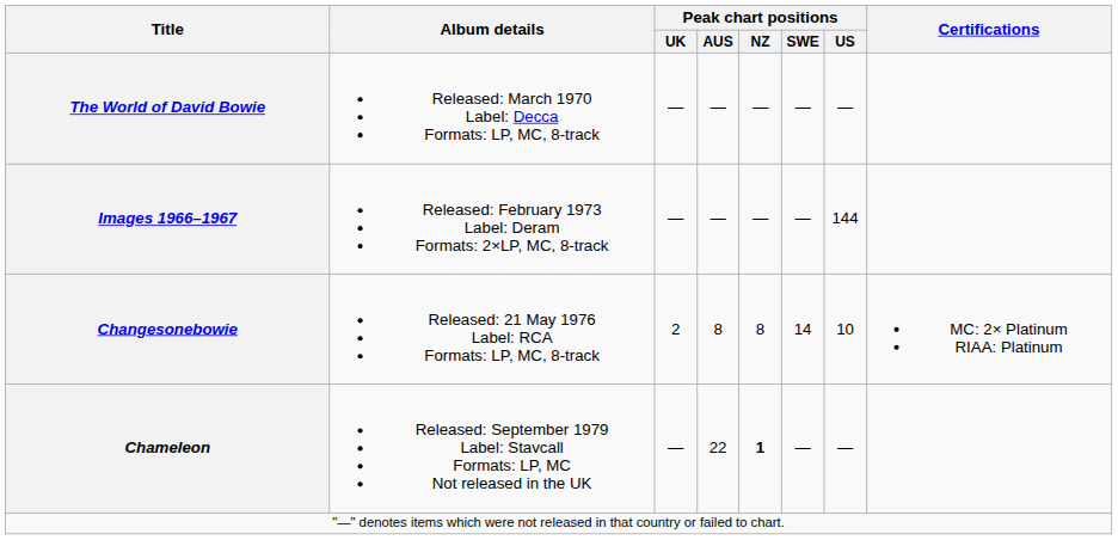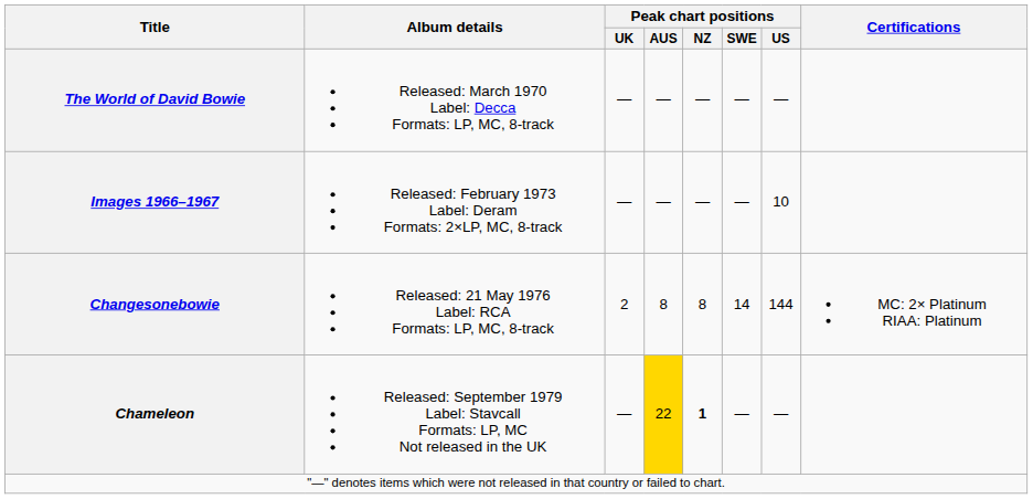Images 1966–1967 | Peak chart positions / US: 144 -> 10
Changesonebowie | Peak chart positions / US: 10 -> 144
Chameleon | Peak chart positions / AUS: no background -> gold background
